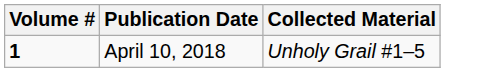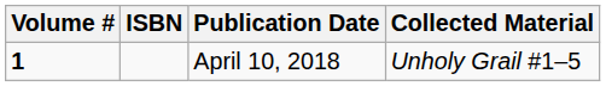+ column: ISBN
